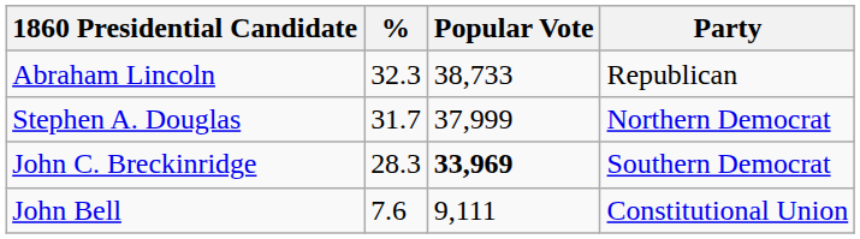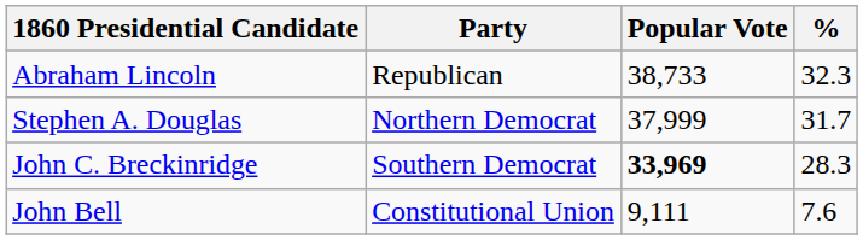columns swapped: Party <-> %
